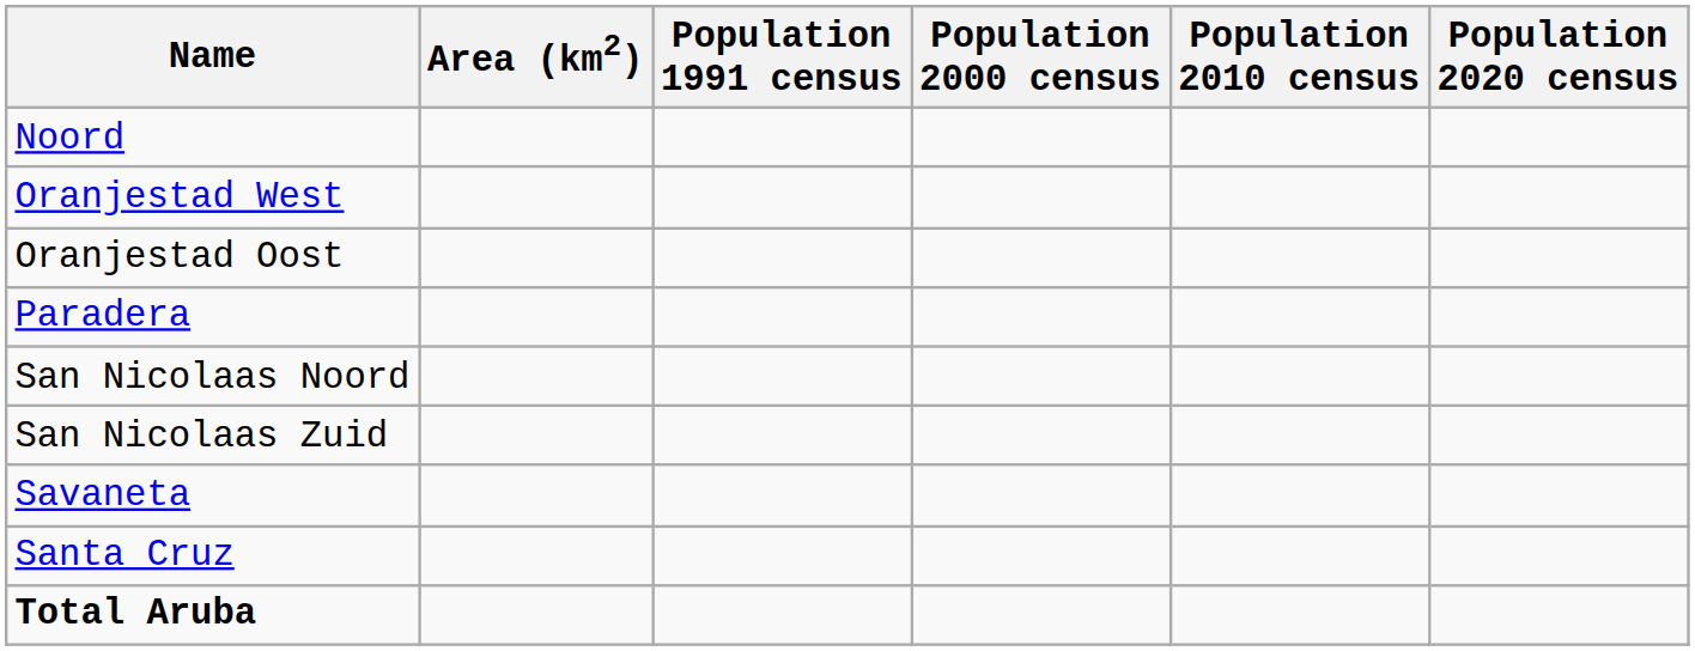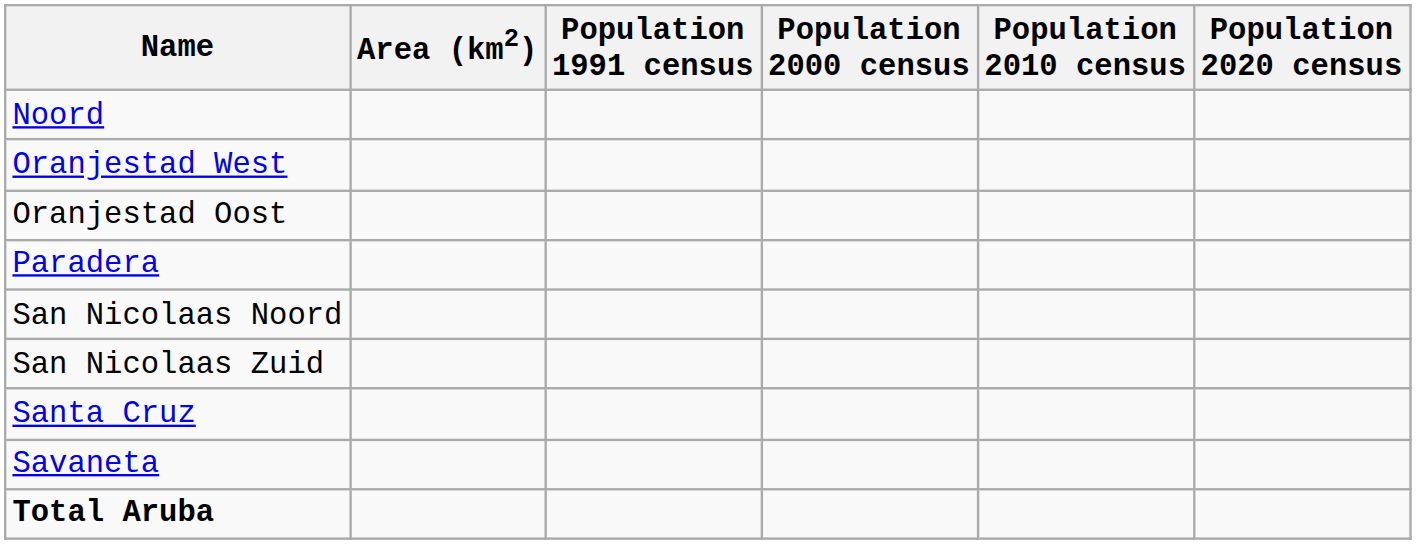rows swapped: Santa Cruz <-> Savaneta
